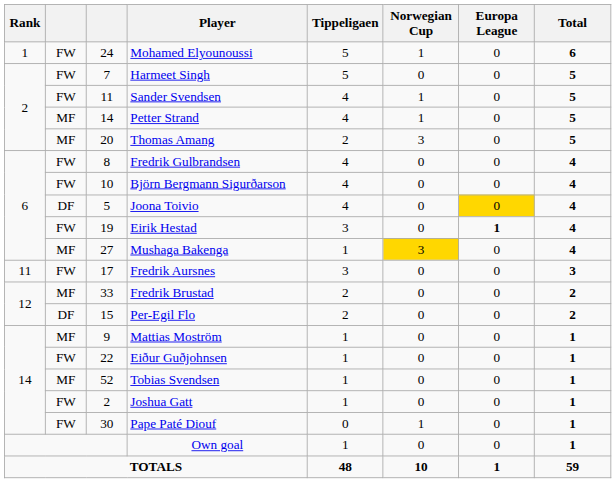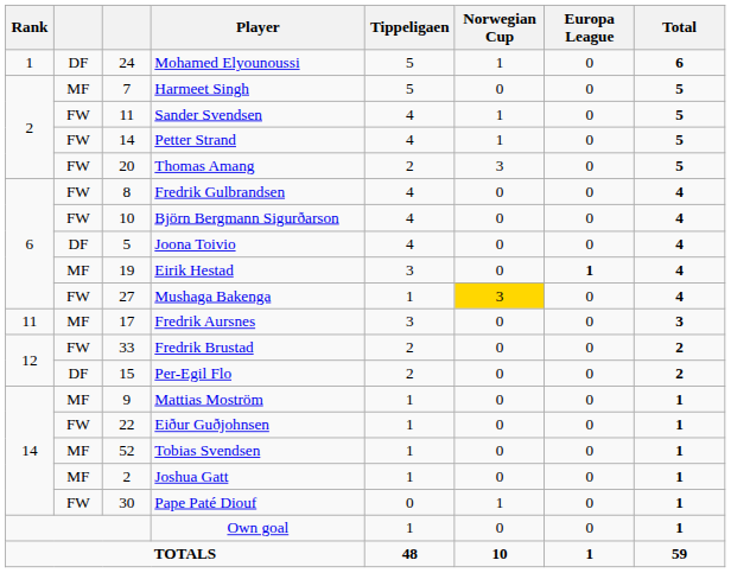Mohamed Elyounoussi | column 2: FW -> DF
Harmeet Singh | column 2: FW -> MF
Petter Strand | column 2: MF -> FW
Thomas Amang | column 2: MF -> FW
Joona Toivio | Europa League: gold background -> no background
Eirik Hestad | column 2: FW -> MF
Mushaga Bakenga | column 2: MF -> FW
Fredrik Aursnes | column 2: FW -> MF
Fredrik Brustad | column 2: MF -> FW
Joshua Gatt | column 2: FW -> MF
